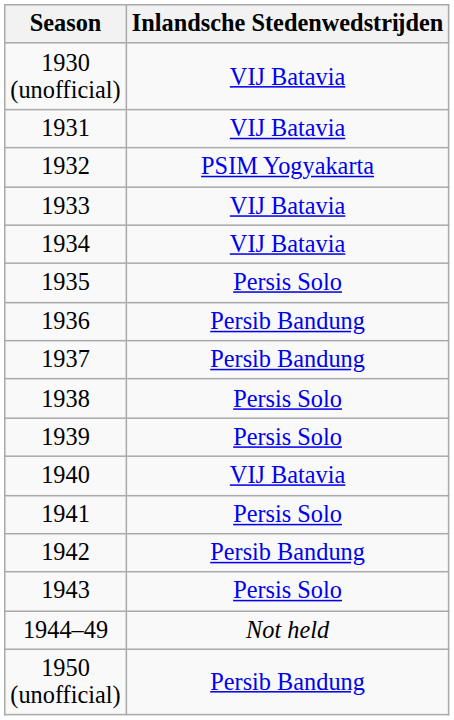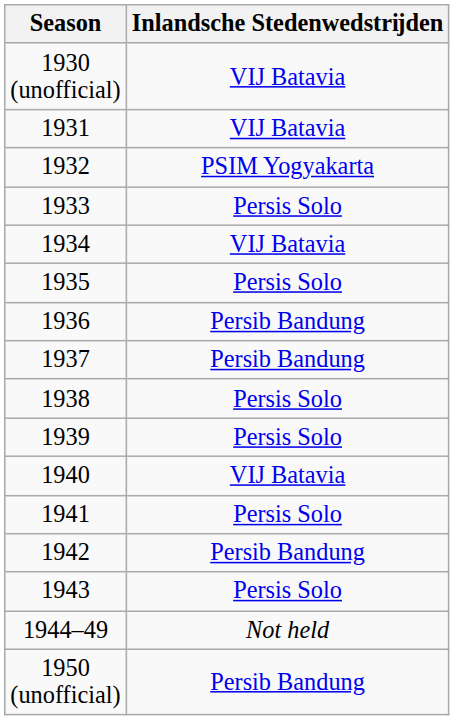1933 | Inlandsche Stedenwedstrĳden: VIJ Batavia -> Persis Solo
